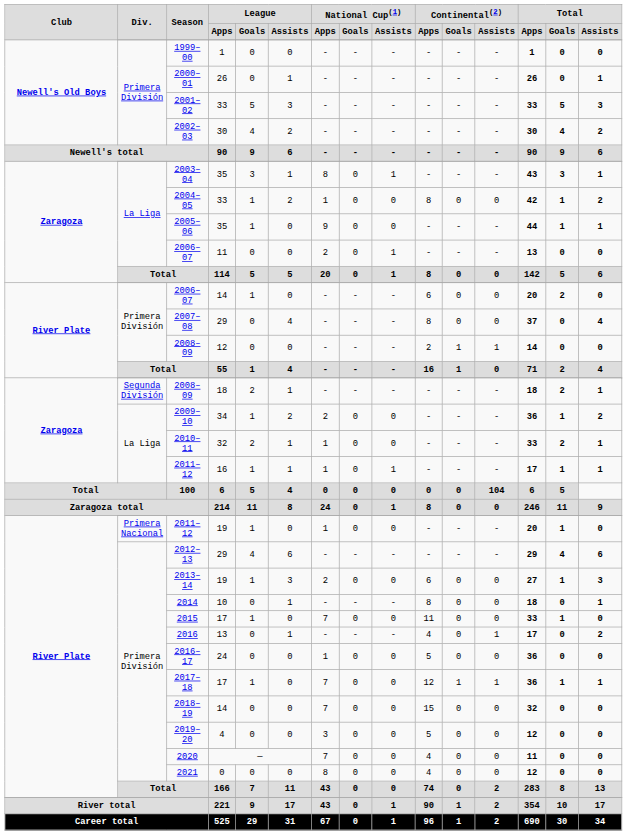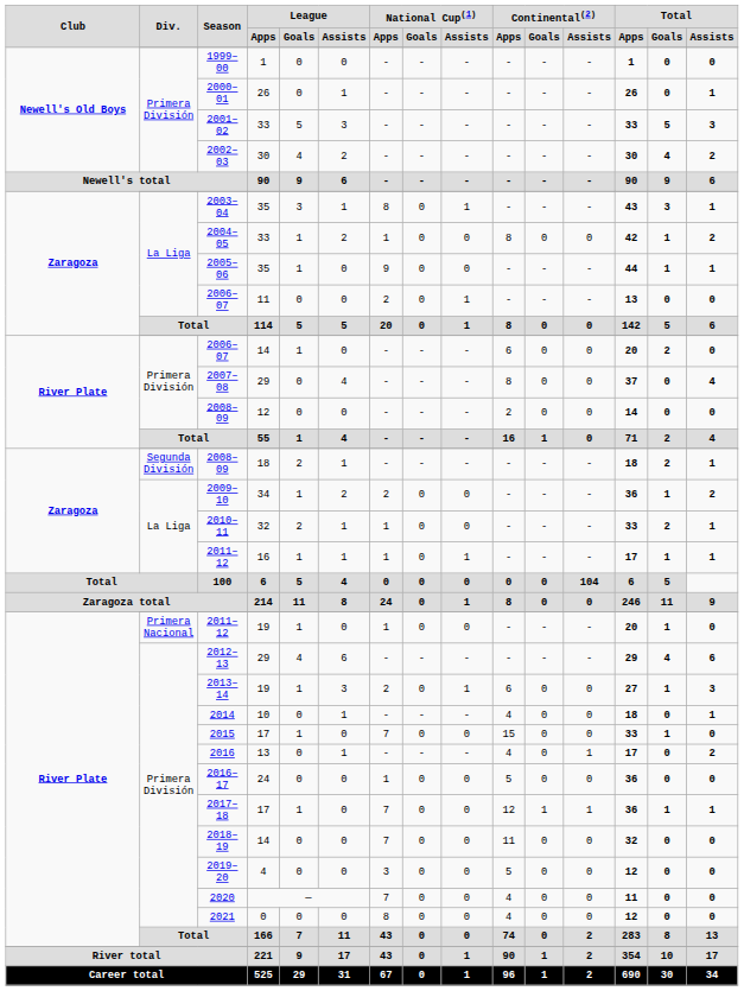River Plate / 2008–09 | Continental(2) / Goals: 1 -> 0
River Plate / 2008–09 | Continental(2) / Assists: 1 -> 0
2013–14 | National Cup(1) / Assists: 0 -> 1
2014 | Continental(2) / Apps: 8 -> 4
2015 | Continental(2) / Apps: 11 -> 15
2018–19 | Continental(2) / Apps: 15 -> 11
